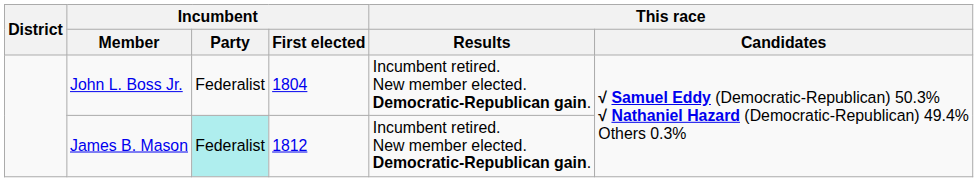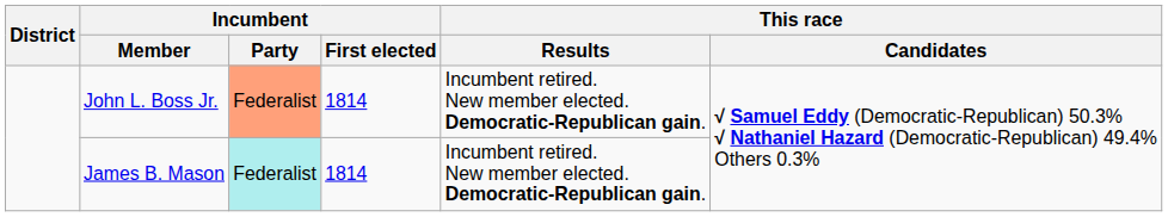John L. Boss Jr. | Incumbent / Party: no background -> lightsalmon background
John L. Boss Jr. | Incumbent / First elected: 1804 -> 1814
James B. Mason | Incumbent / First elected: 1812 -> 1814
